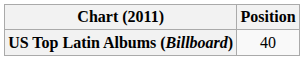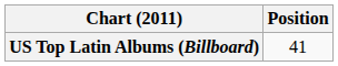US Top Latin Albums (Billboard) | Position: 40 -> 41
